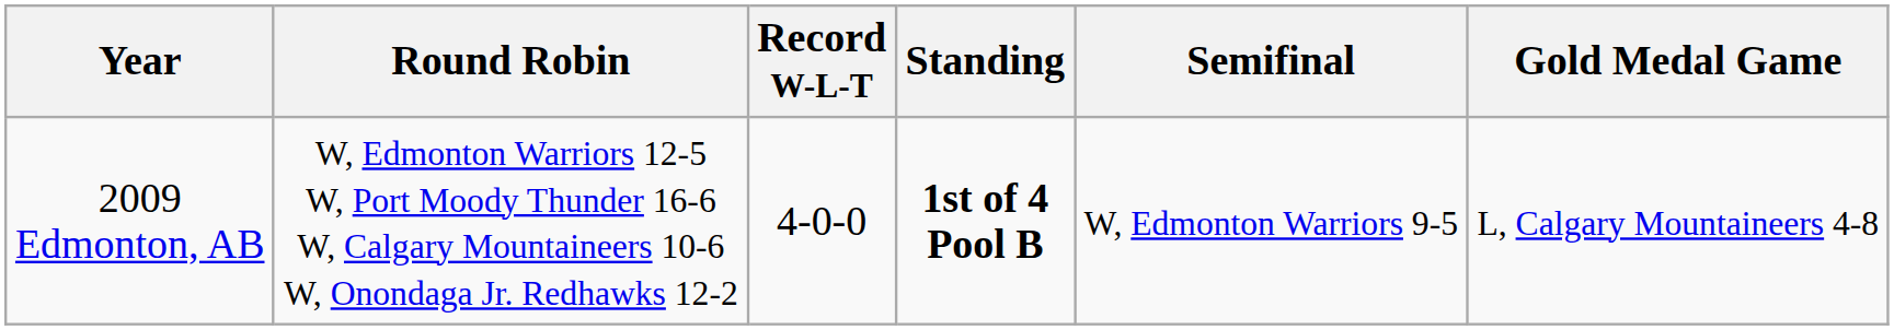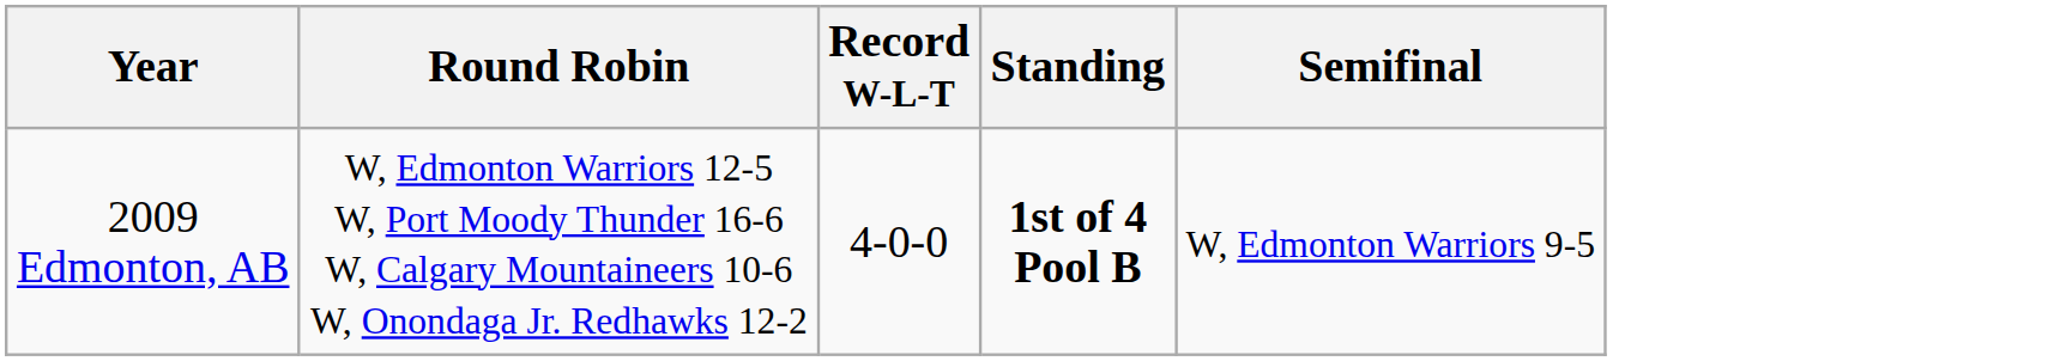- column: Gold Medal Game | L, Calgary Mountaineers 4-8
